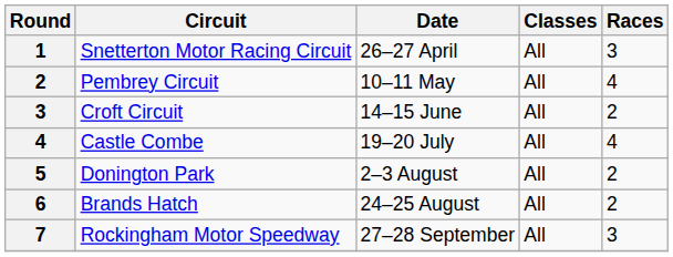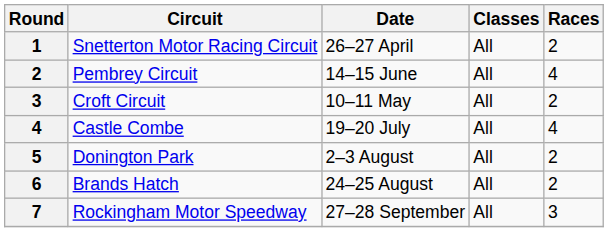Snetterton Motor Racing Circuit | Races: 3 -> 2
Pembrey Circuit | Date: 10–11 May -> 14–15 June
Croft Circuit | Date: 14–15 June -> 10–11 May
